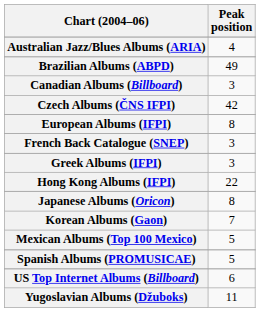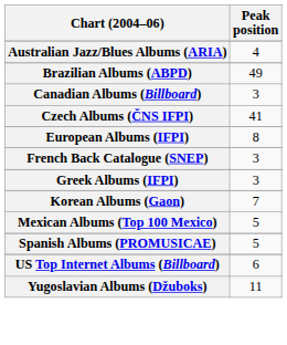Czech Albums (ČNS IFPI) | Peak position: 42 -> 41
- row: Hong Kong Albums (IFPI) | 22
- row: Japanese Albums (Oricon) | 8
